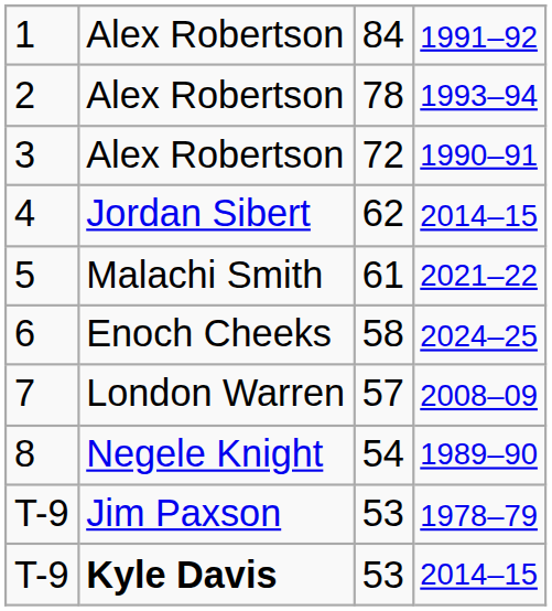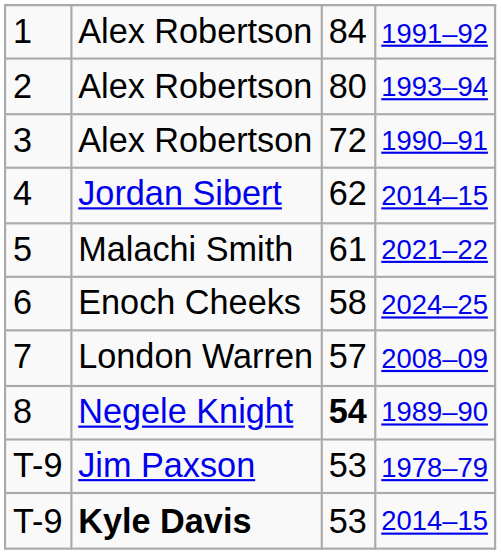2 | column 3: 78 -> 80
8 | column 3: normal -> bold
